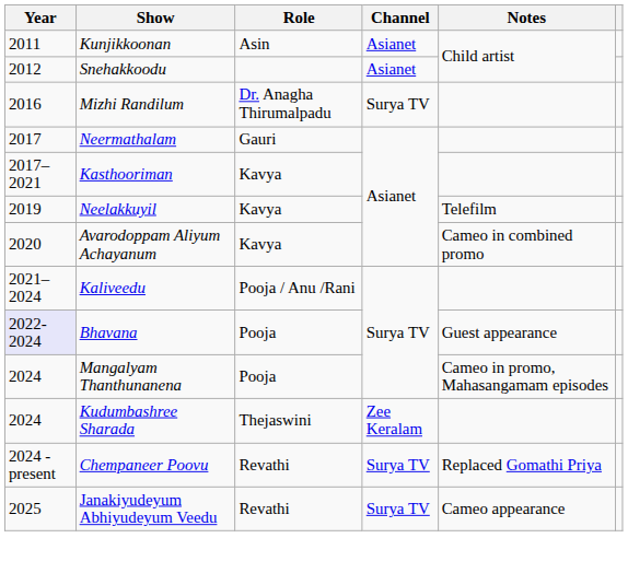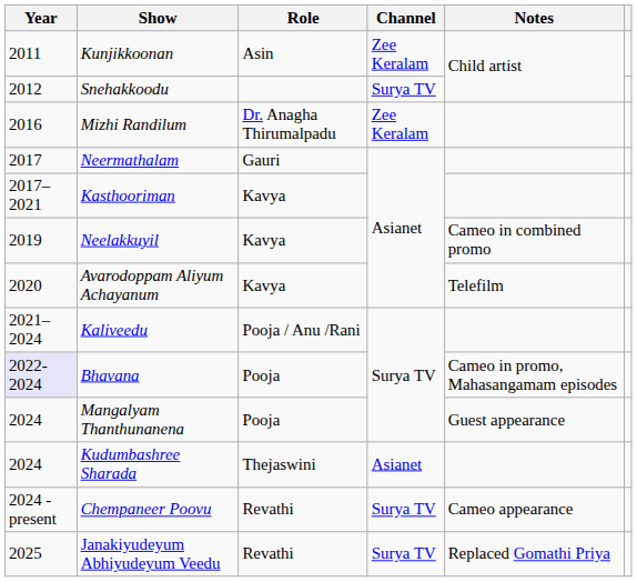Kunjikkoonan | Channel: Asianet -> Zee Keralam
Snehakkoodu | Channel: Asianet -> Surya TV
Mizhi Randilum | Channel: Surya TV -> Zee Keralam
Neelakkuyil | Notes: Telefilm -> Cameo in combined promo
Avarodoppam Aliyum Achayanum | Notes: Cameo in combined promo -> Telefilm
Bhavana | Notes: Guest appearance -> Cameo in promo, Mahasangamam episodes
Mangalyam Thanthunanena | Notes: Cameo in promo, Mahasangamam episodes -> Guest appearance
Kudumbashree Sharada | Channel: Zee Keralam -> Asianet
Chempaneer Poovu | Notes: Replaced Gomathi Priya -> Cameo appearance
Janakiyudeyum Abhiyudeyum Veedu | Notes: Cameo appearance -> Replaced Gomathi Priya
